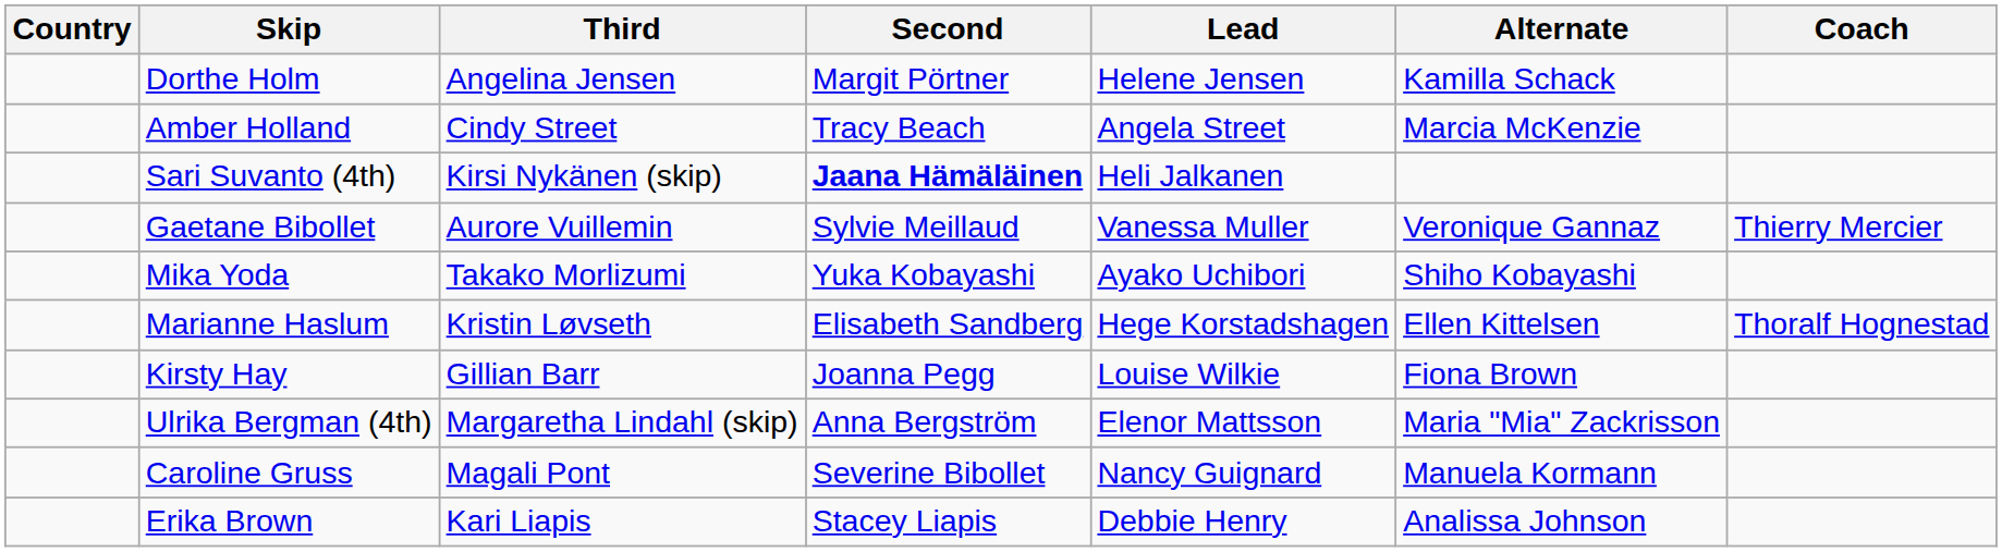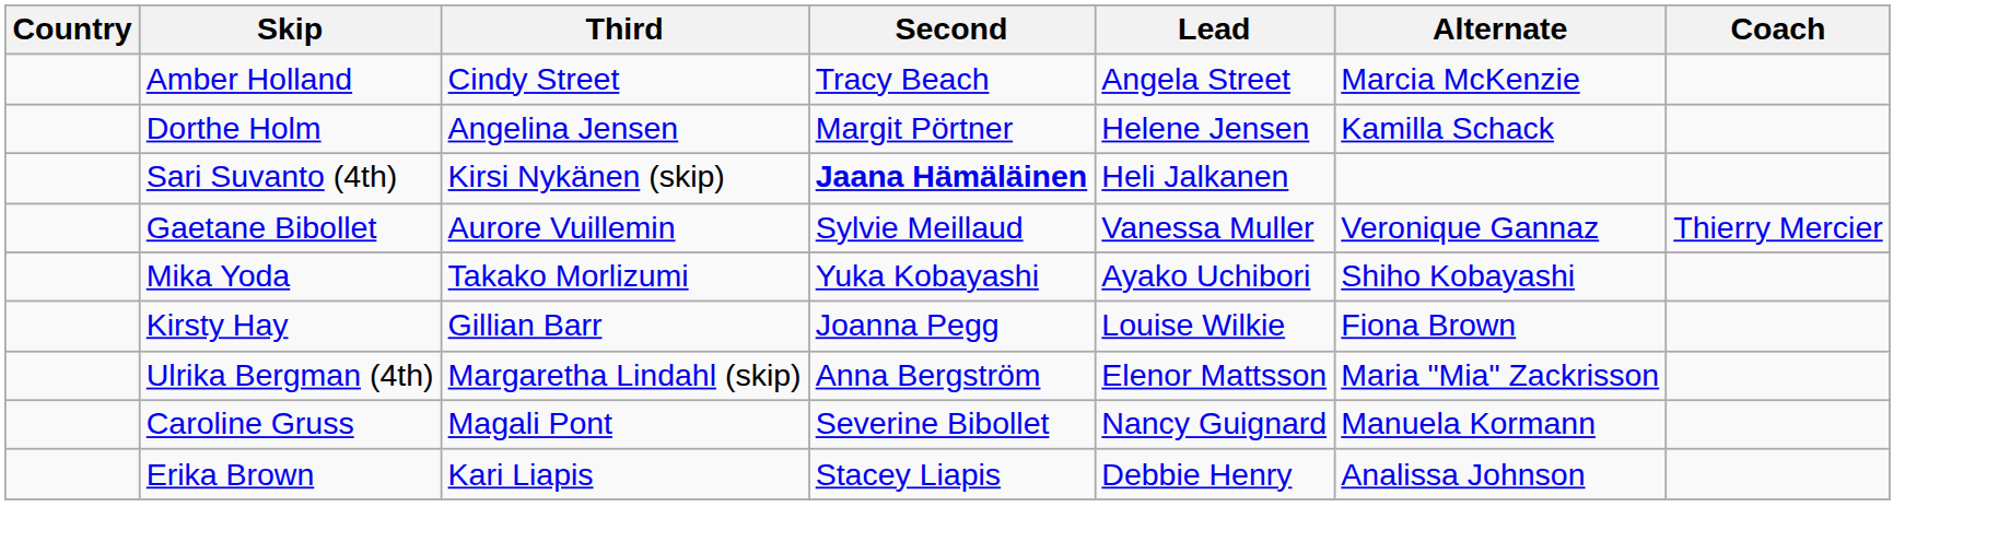rows swapped: Amber Holland <-> Dorthe Holm
- row: Marianne Haslum | Kristin Løvseth | Elisabeth Sandberg | Hege Korstadshagen | Ellen Kittelsen | Thoralf Hognestad
